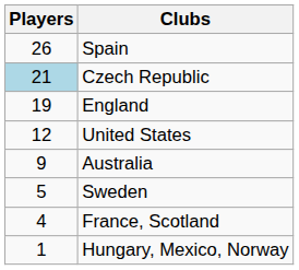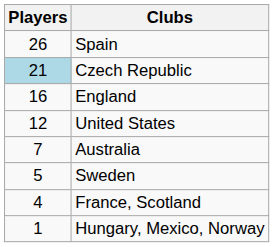England | Players: 19 -> 16
Australia | Players: 9 -> 7
